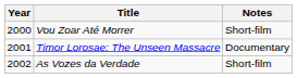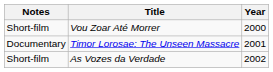columns swapped: Year <-> Notes
